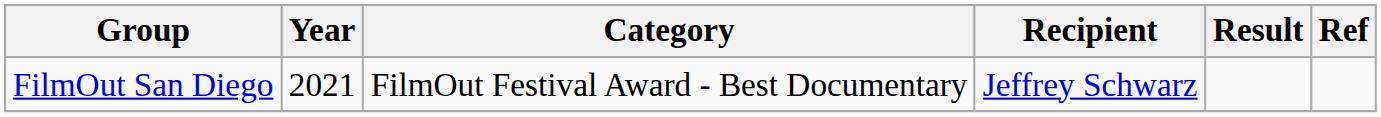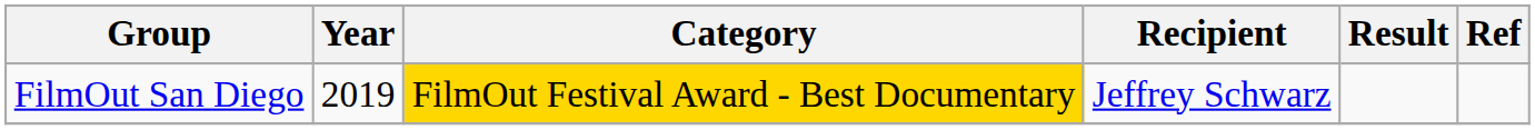FilmOut San Diego | Year: 2021 -> 2019
FilmOut San Diego | Category: no background -> gold background
